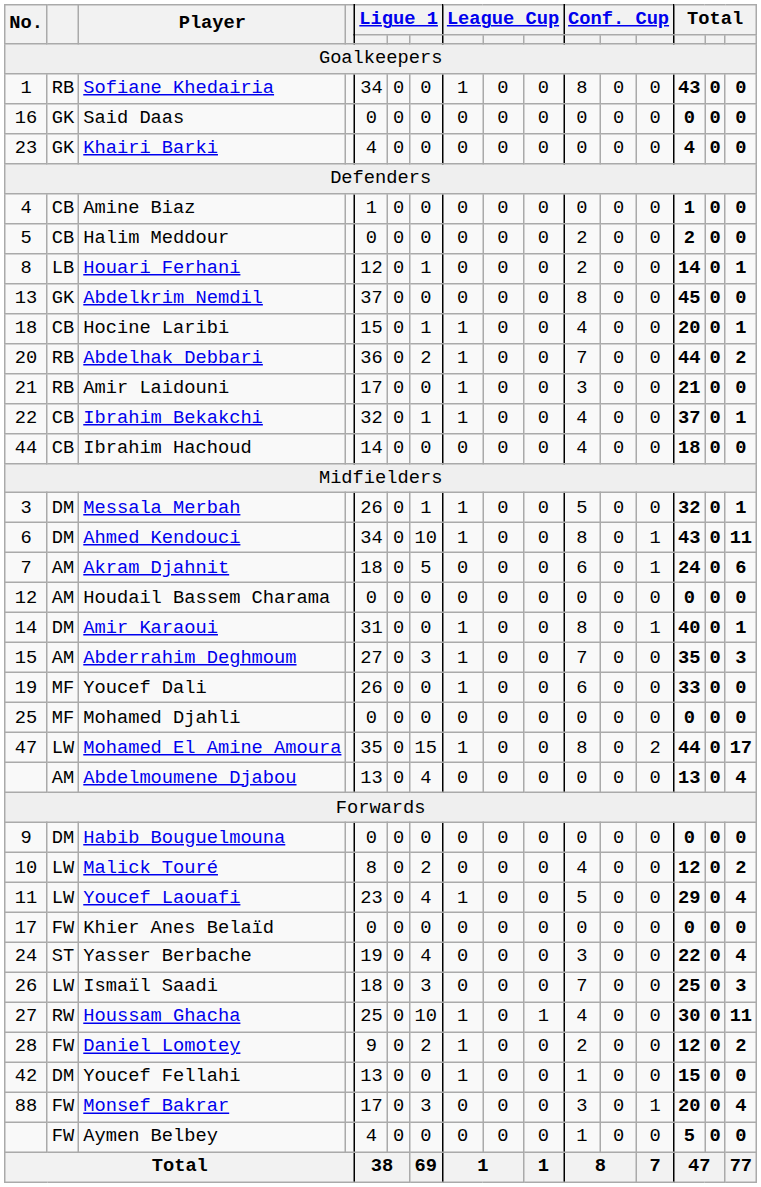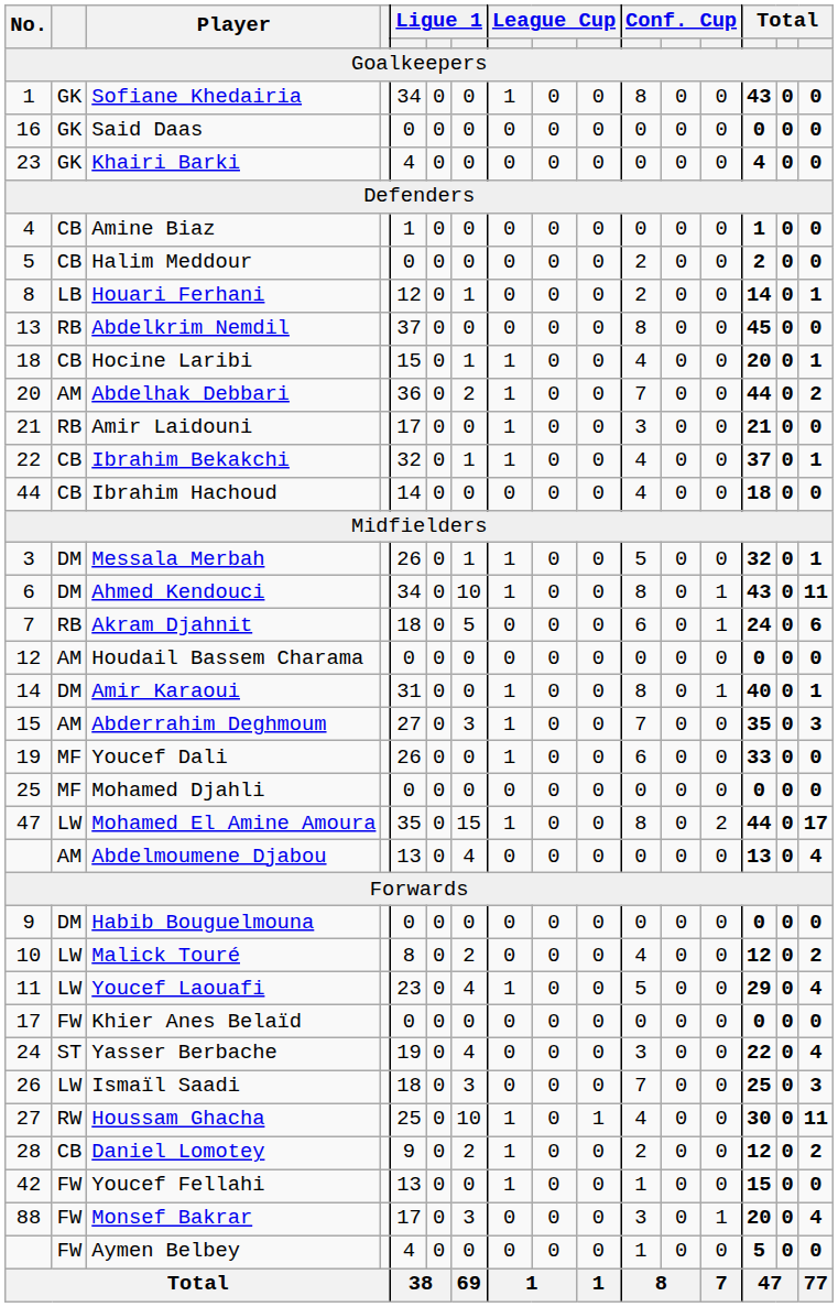Sofiane Khedairia | column 2: RB -> GK
Abdelkrim Nemdil | column 2: GK -> RB
Abdelhak Debbari | column 2: RB -> AM
Akram Djahnit | column 2: AM -> RB
Daniel Lomotey | column 2: FW -> CB
Youcef Fellahi | column 2: DM -> FW
